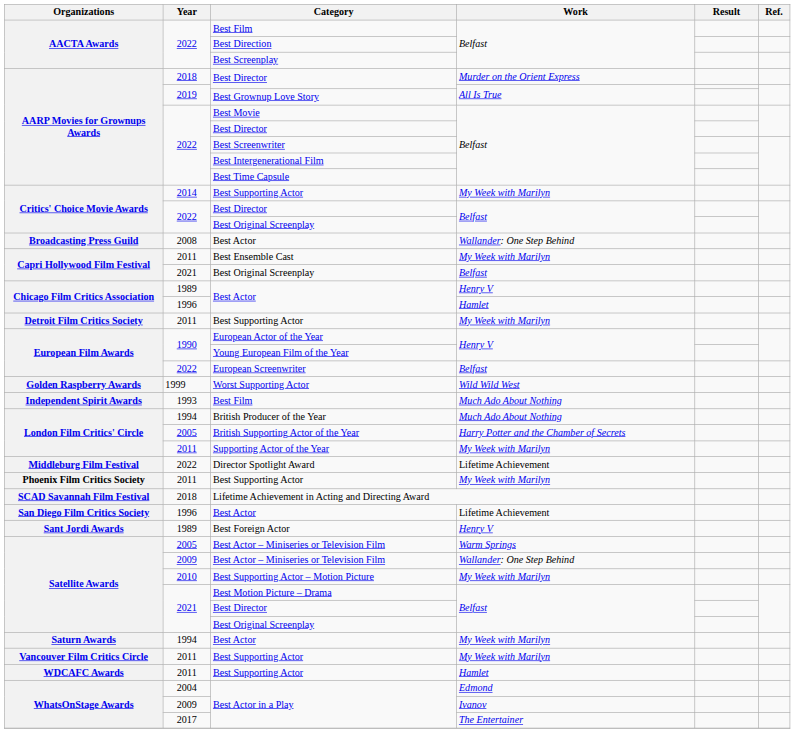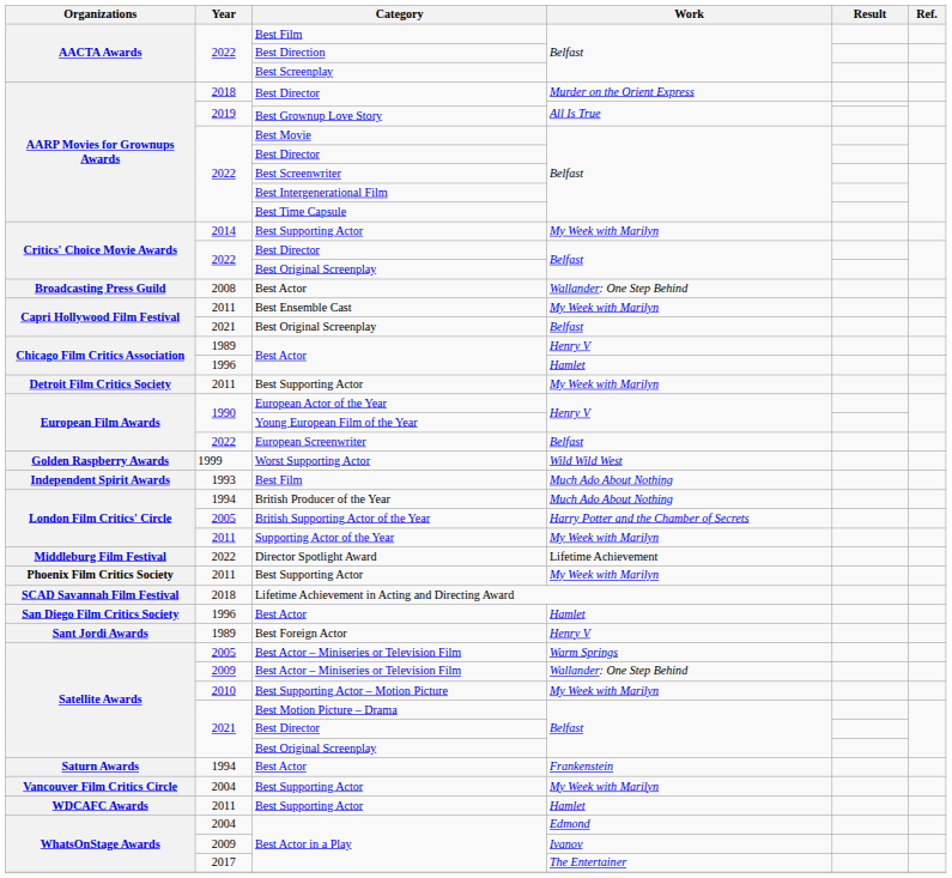San Diego Film Critics Society / Best Actor | Work: Lifetime Achievement -> Hamlet
Saturn Awards / Best Actor | Work: My Week with Marilyn -> Frankenstein
Vancouver Film Critics Circle / Best Supporting Actor | Year: 2011 -> 2004
